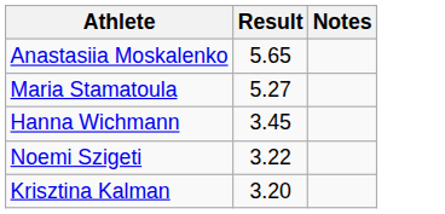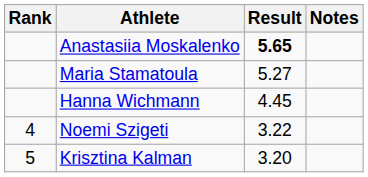+ column: Rank | 4 | 5
Anastasiia Moskalenko | Result: normal -> bold
Hanna Wichmann | Result: 3.45 -> 4.45
